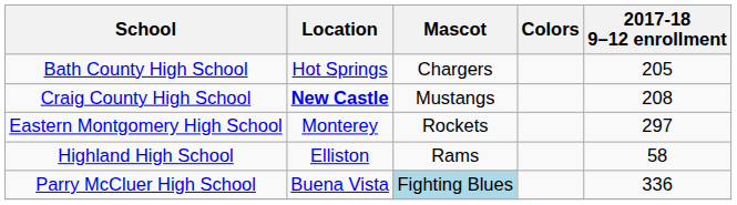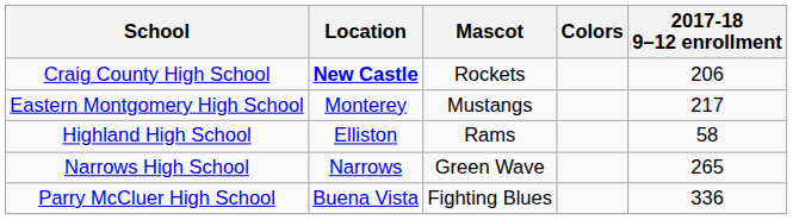- row: Bath County High School | Hot Springs | Chargers | 205
Craig County High School | Mascot: Mustangs -> Rockets
Craig County High School | 2017-18 9–12 enrollment: 208 -> 206
Eastern Montgomery High School | Mascot: Rockets -> Mustangs
Eastern Montgomery High School | 2017-18 9–12 enrollment: 297 -> 217
+ row: Narrows High School | Narrows | Green Wave | 265
Parry McCluer High School | Mascot: lightblue background -> no background
